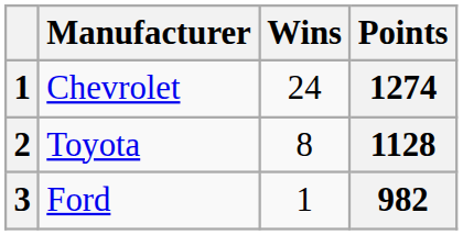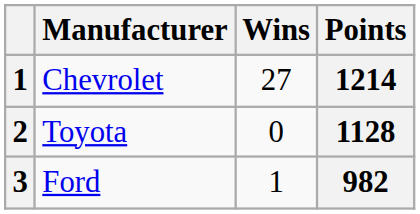Chevrolet | Wins: 24 -> 27
Chevrolet | Points: 1274 -> 1214
Toyota | Wins: 8 -> 0
